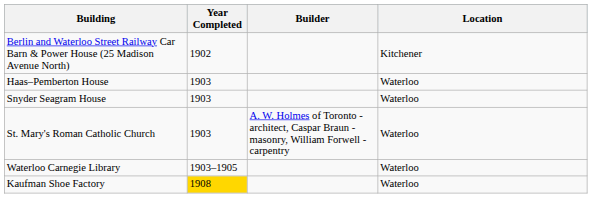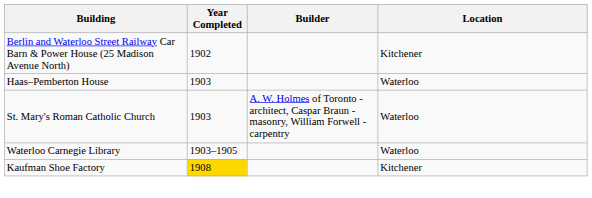- row: Snyder Seagram House | 1903 | Waterloo
Kaufman Shoe Factory | Location: Waterloo -> Kitchener
